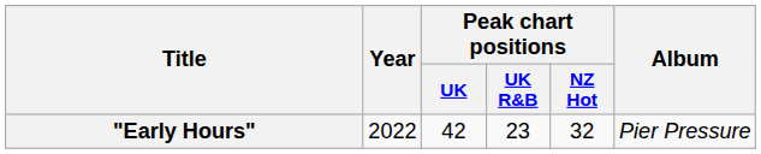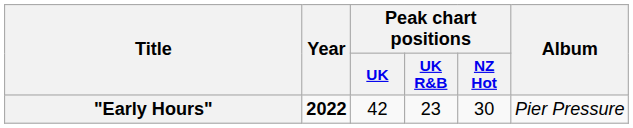"Early Hours" | Year: normal -> bold
"Early Hours" | Peak chart positions / NZ Hot: 32 -> 30
